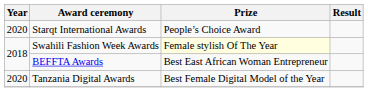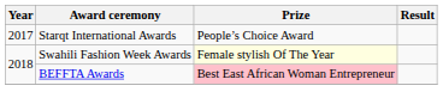Starqt International Awards | Year: 2020 -> 2017
BEFFTA Awards | Prize: no background -> pink background
- row: 2020 | Tanzania Digital Awards | Best Female Digital Model of the Year
